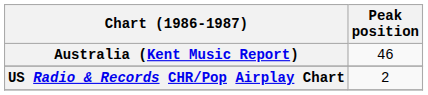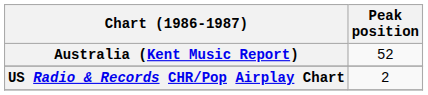Australia (Kent Music Report) | Peak position: 46 -> 52
